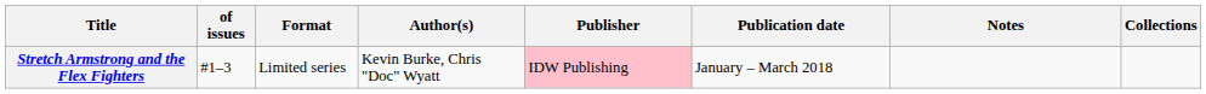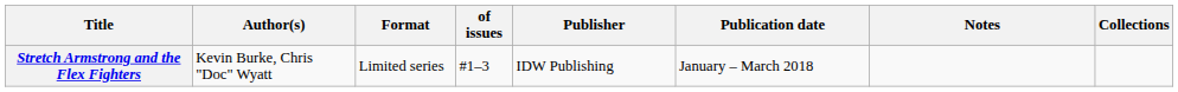columns swapped: of issues <-> Author(s)
Stretch Armstrong and the Flex Fighters | Publisher: pink background -> no background
